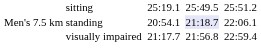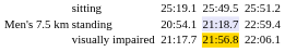standing | column 8: 22:06.1 -> 22:59.4
visually impaired | column 6: no background -> gold background
visually impaired | column 8: 22:59.4 -> 22:06.1
